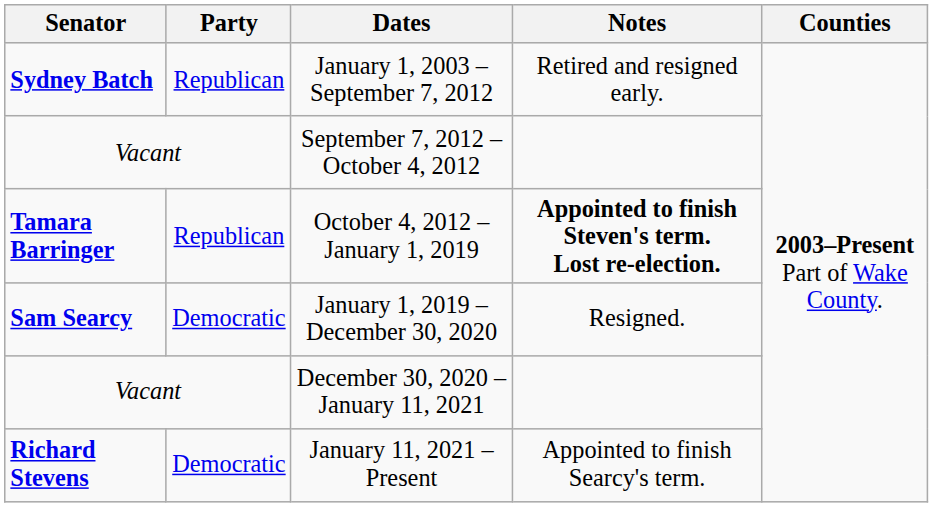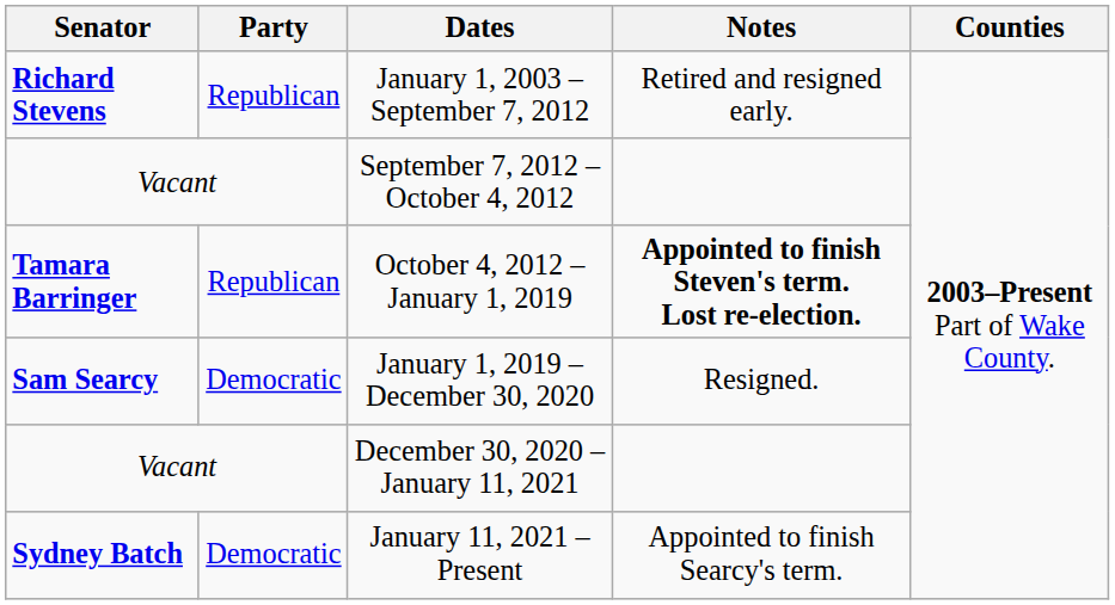January 1, 2003 – September 7, 2012 | Senator: Sydney Batch -> Richard Stevens
January 11, 2021 – Present | Senator: Richard Stevens -> Sydney Batch
